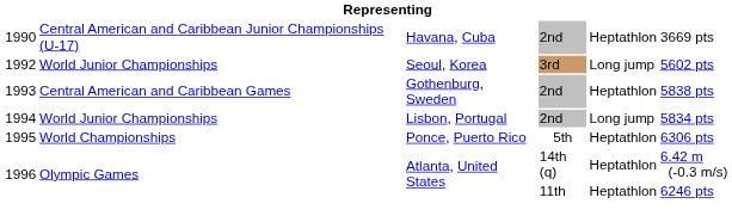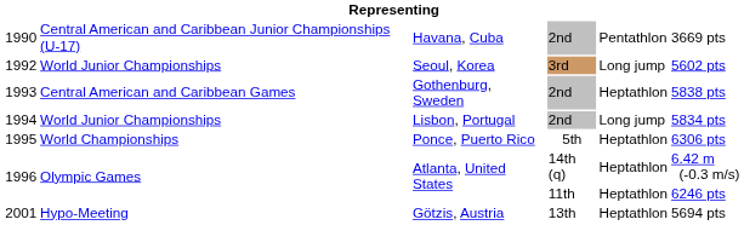1990 | column 5: Heptathlon -> Pentathlon
+ row: 2001 | Hypo-Meeting | Götzis, Austria | 13th | Heptathlon | 5694 pts
